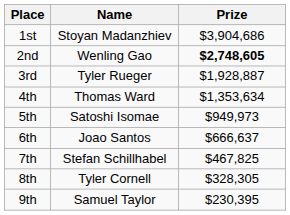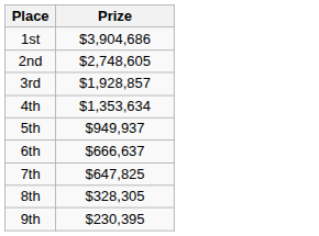- column: Name | Stoyan Madanzhiev | Wenling Gao | Tyler Rueger | Thomas Ward | Satoshi Isomae | Joao Santos | Stefan Schillhabel | Tyler Cornell | Samuel Taylor
2nd | Prize: bold -> normal
3rd | Prize: $1,928,887 -> $1,928,857
5th | Prize: $949,973 -> $949,937
7th | Prize: $467,825 -> $647,825
